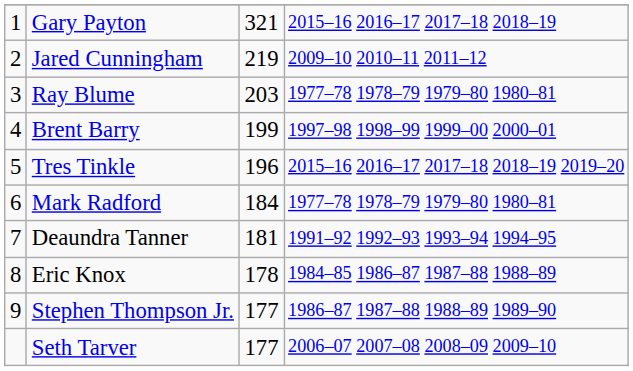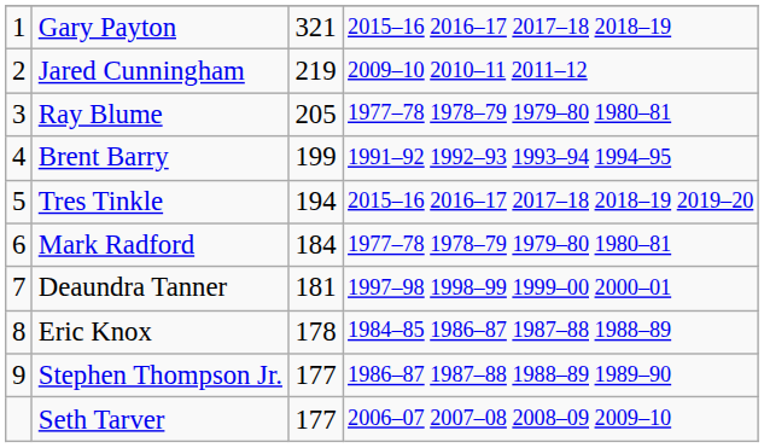Ray Blume | column 3: 203 -> 205
Brent Barry | column 4: 1997–98 1998–99 1999–00 2000–01 -> 1991–92 1992–93 1993–94 1994–95
Tres Tinkle | column 3: 196 -> 194
Deaundra Tanner | column 4: 1991–92 1992–93 1993–94 1994–95 -> 1997–98 1998–99 1999–00 2000–01
